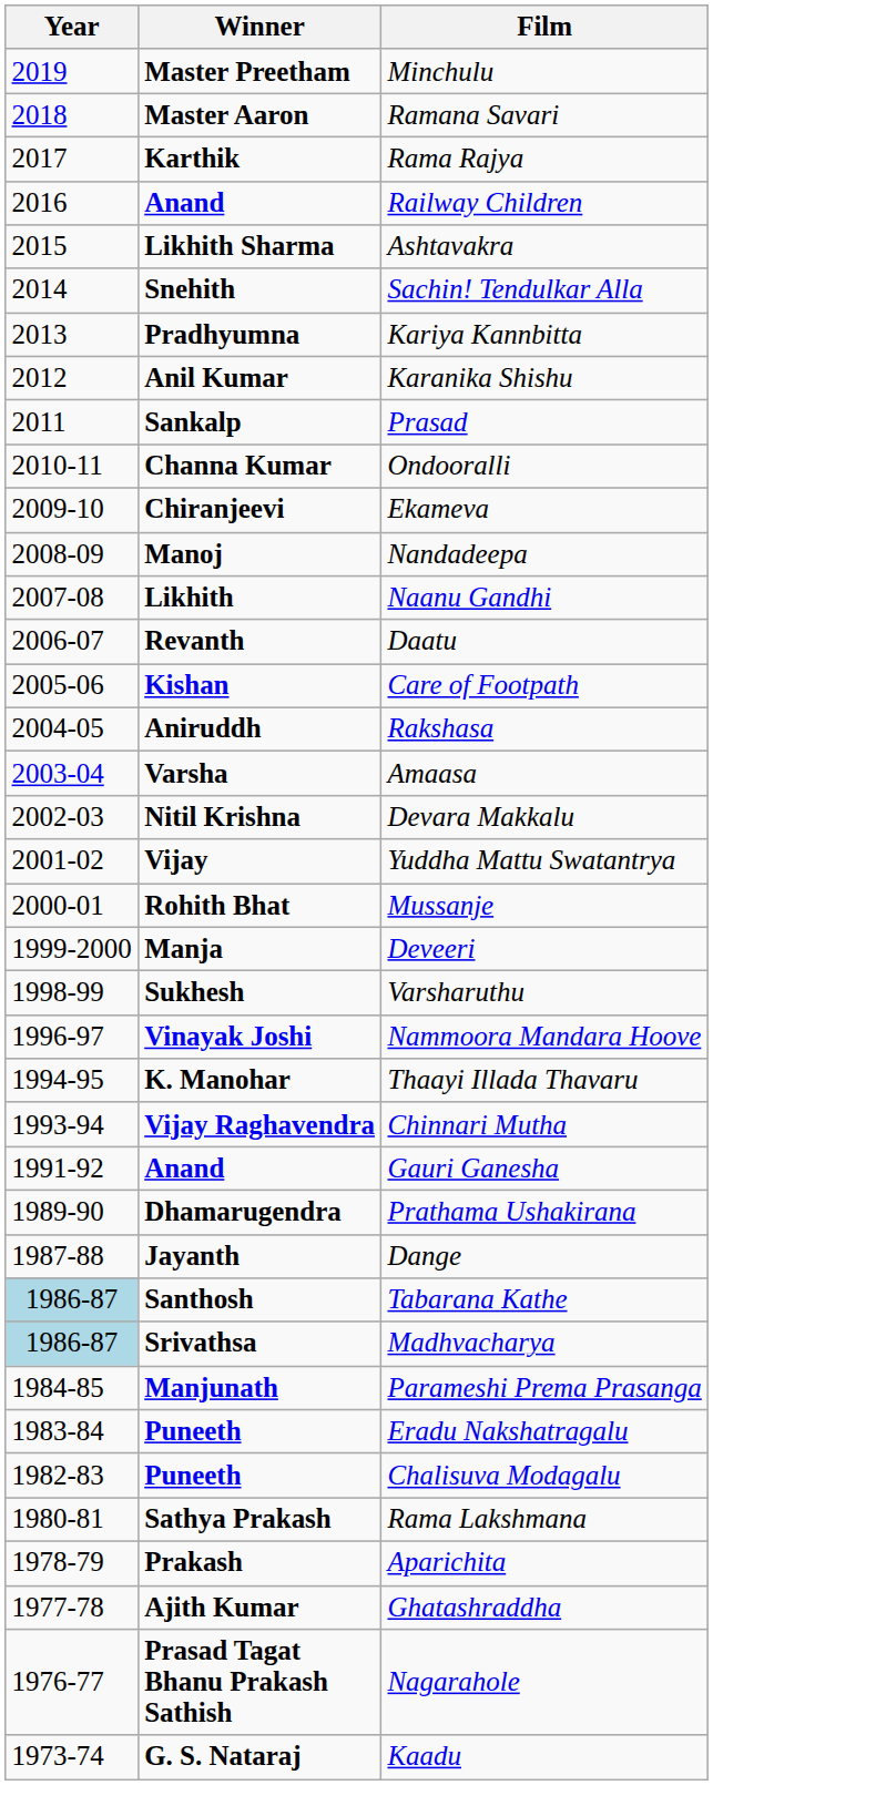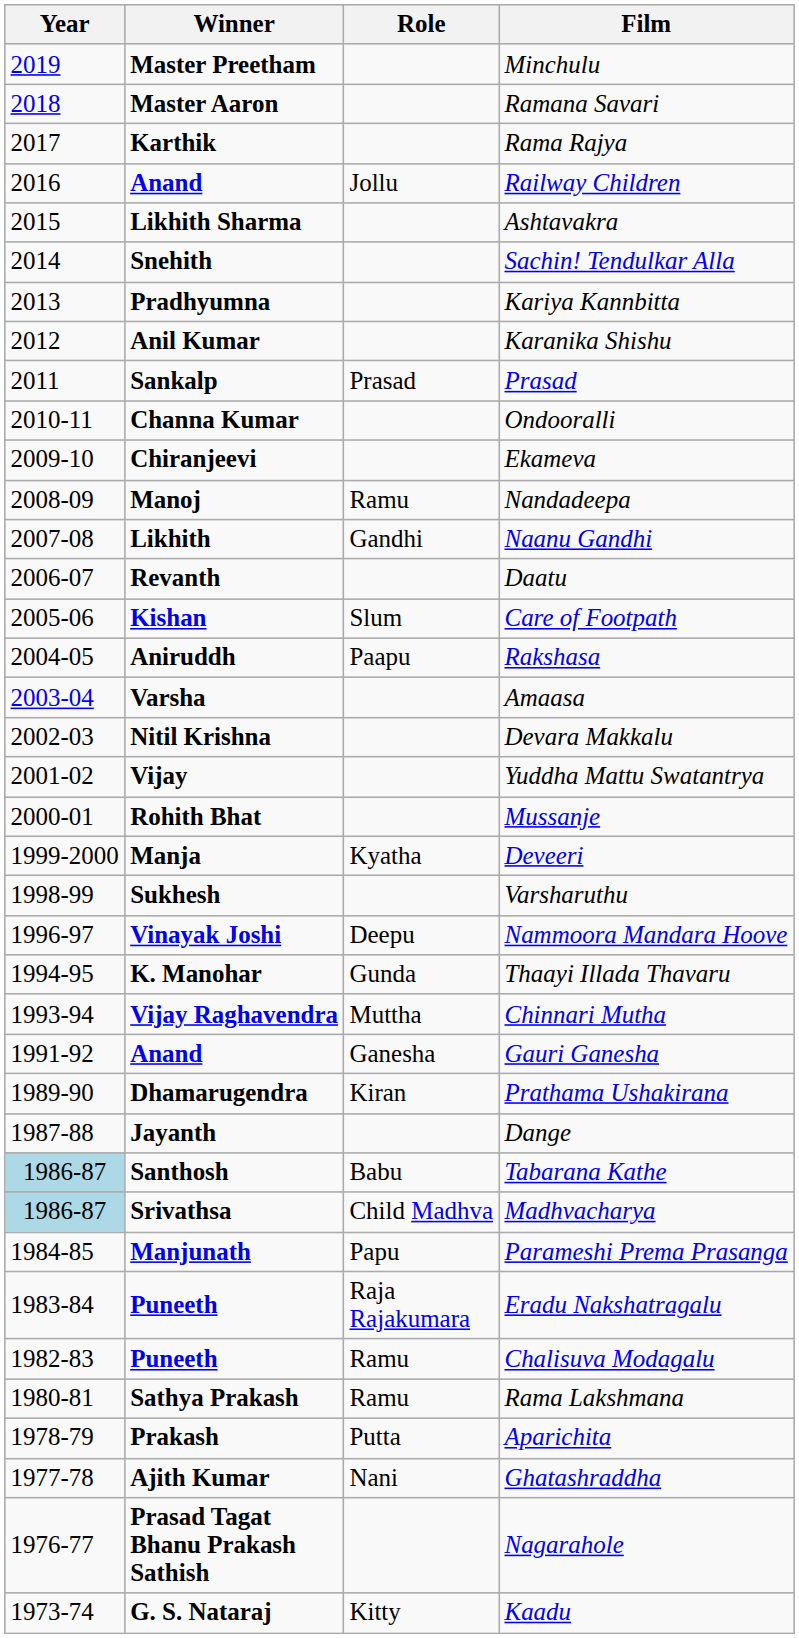+ column: Role | Jollu | Prasad | Ramu | Gandhi | Slum | Paapu | Kyatha | Deepu | Gunda | Muttha | Ganesha | Kiran | Babu | Child Madhva | Papu | Raja Rajakumara | Ramu | Ramu | Putta | Nani | Kitty
